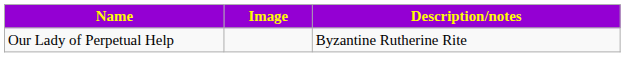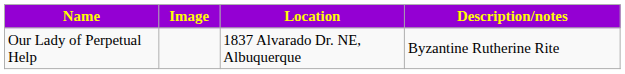+ column: Location | 1837 Alvarado Dr. NE, Albuquerque
